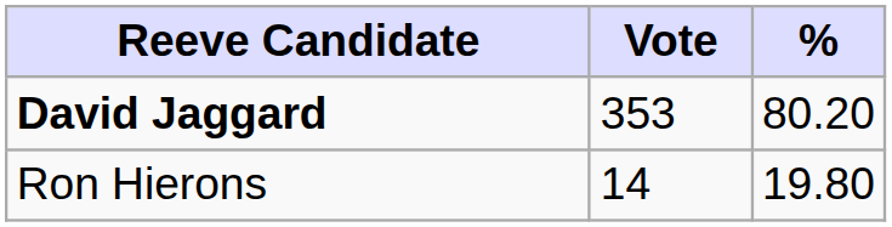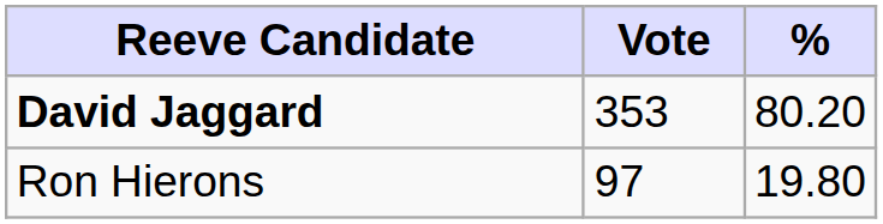Ron Hierons | Vote: 14 -> 97
